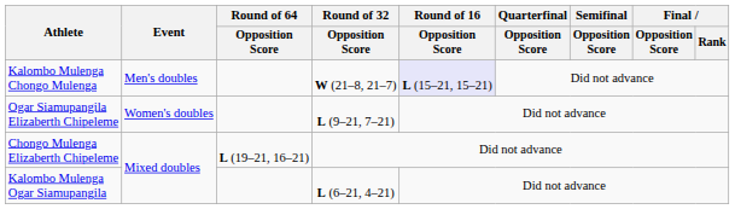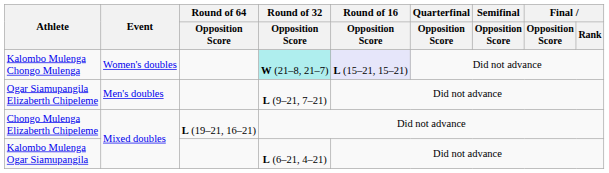Kalombo Mulenga Chongo Mulenga | Event: Men's doubles -> Women's doubles
Kalombo Mulenga Chongo Mulenga | Round of 32 / Opposition Score: no background -> paleturquoise background
Ogar Siamupangila Elizaberth Chipeleme | Event: Women's doubles -> Men's doubles
